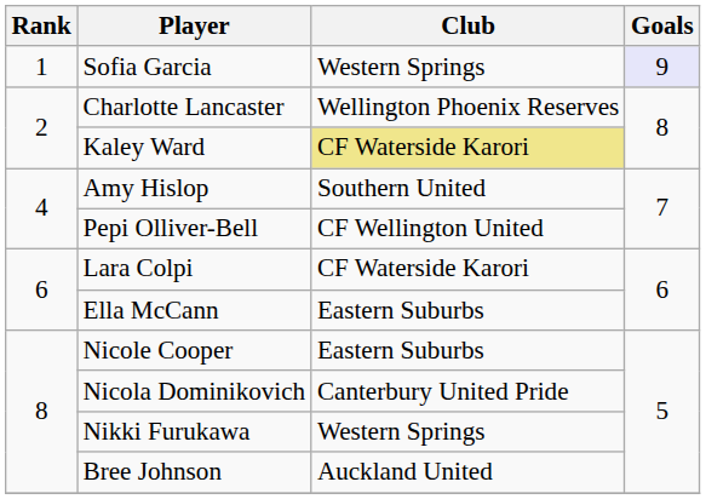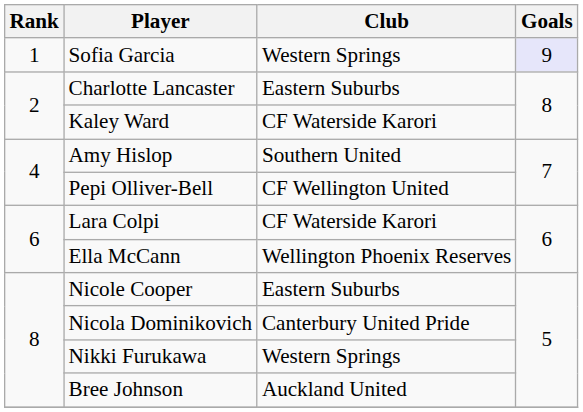Charlotte Lancaster | Club: Wellington Phoenix Reserves -> Eastern Suburbs
Kaley Ward | Club: khaki background -> no background
Ella McCann | Club: Eastern Suburbs -> Wellington Phoenix Reserves
